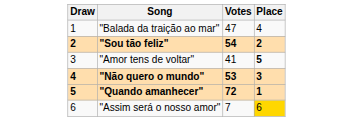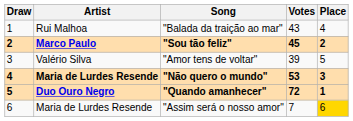+ column: Artist | Rui Malhoa | Marco Paulo | Valério Silva | Maria de Lurdes Resende | Duo Ouro Negro | Maria de Lurdes Resende
"Balada da traição ao mar" | Votes: 47 -> 43
"Sou tão feliz" | Votes: 54 -> 45
"Amor tens de voltar" | Votes: 41 -> 39
"Amor tens de voltar" | Place: bold -> normal
